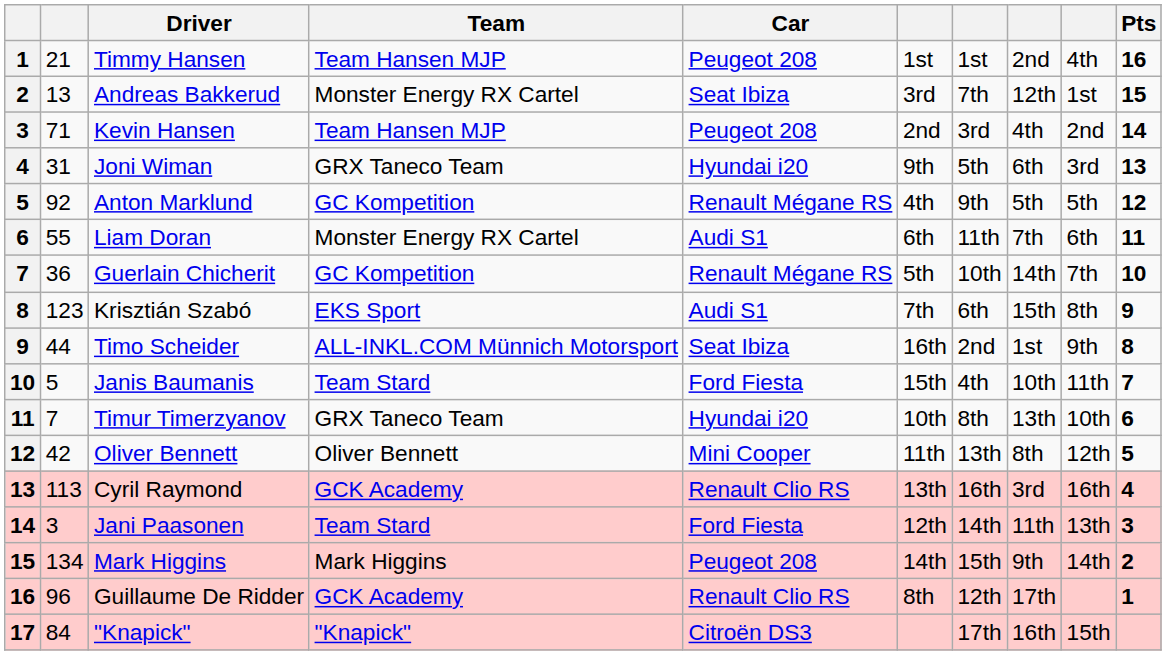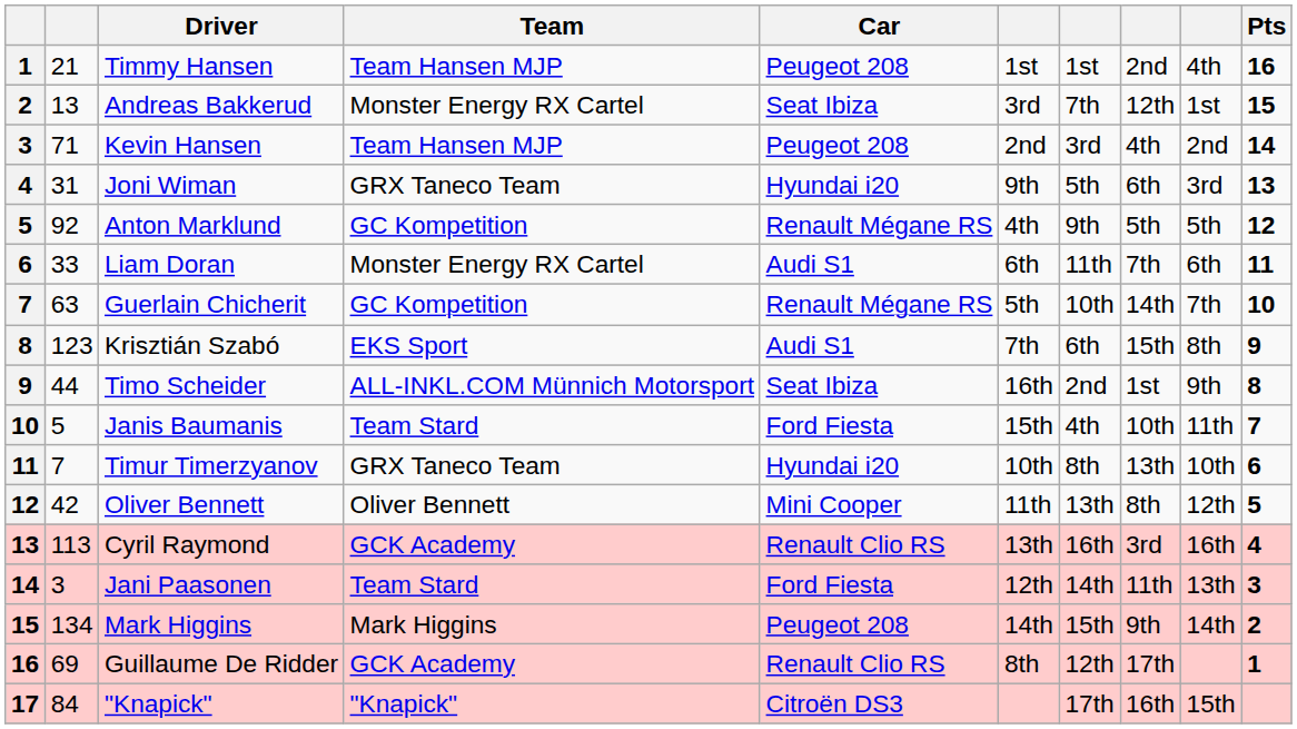Liam Doran | column 2: 55 -> 33
Guerlain Chicherit | column 2: 36 -> 63
Guillaume De Ridder | column 2: 96 -> 69
